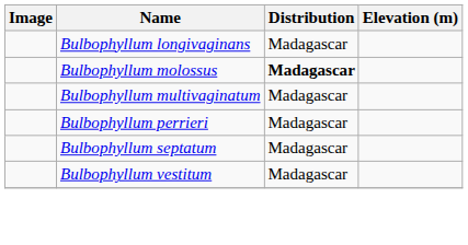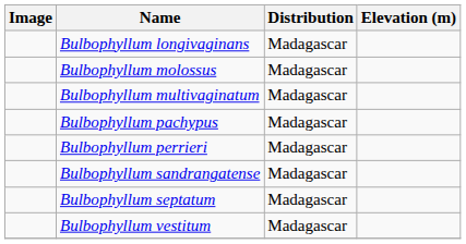Bulbophyllum molossus | Distribution: bold -> normal
+ row: Bulbophyllum pachypus | Madagascar
+ row: Bulbophyllum sandrangatense | Madagascar
